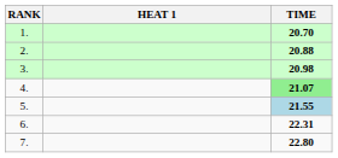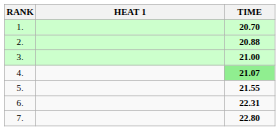3. | TIME: 20.98 -> 21.00
5. | TIME: lightblue background -> no background
